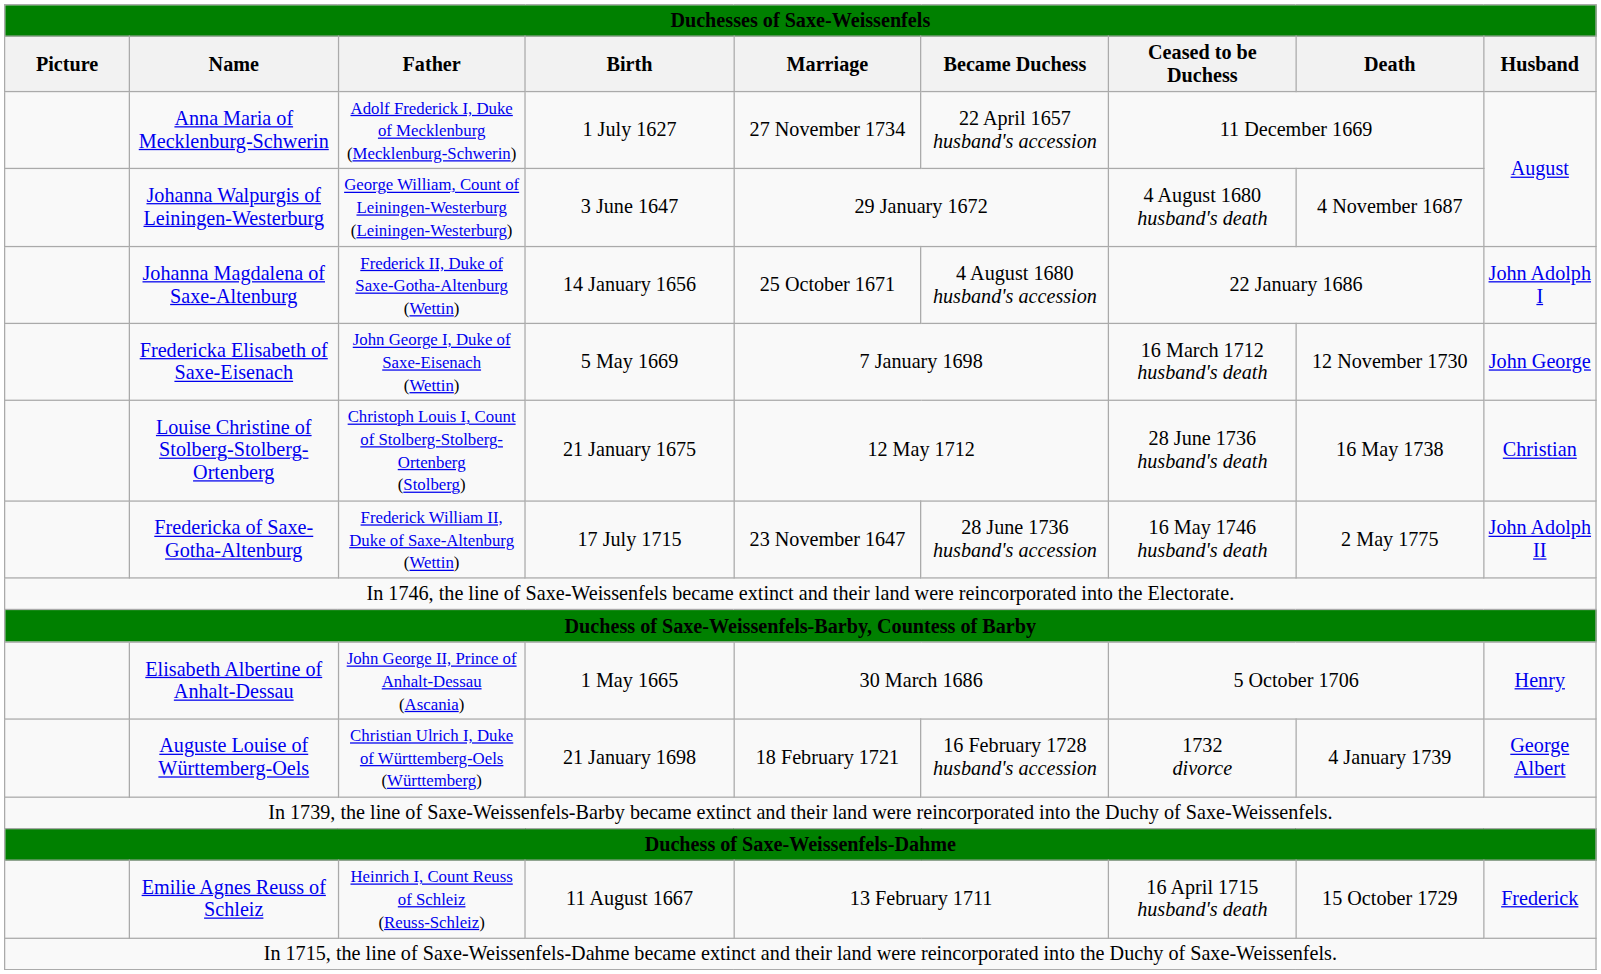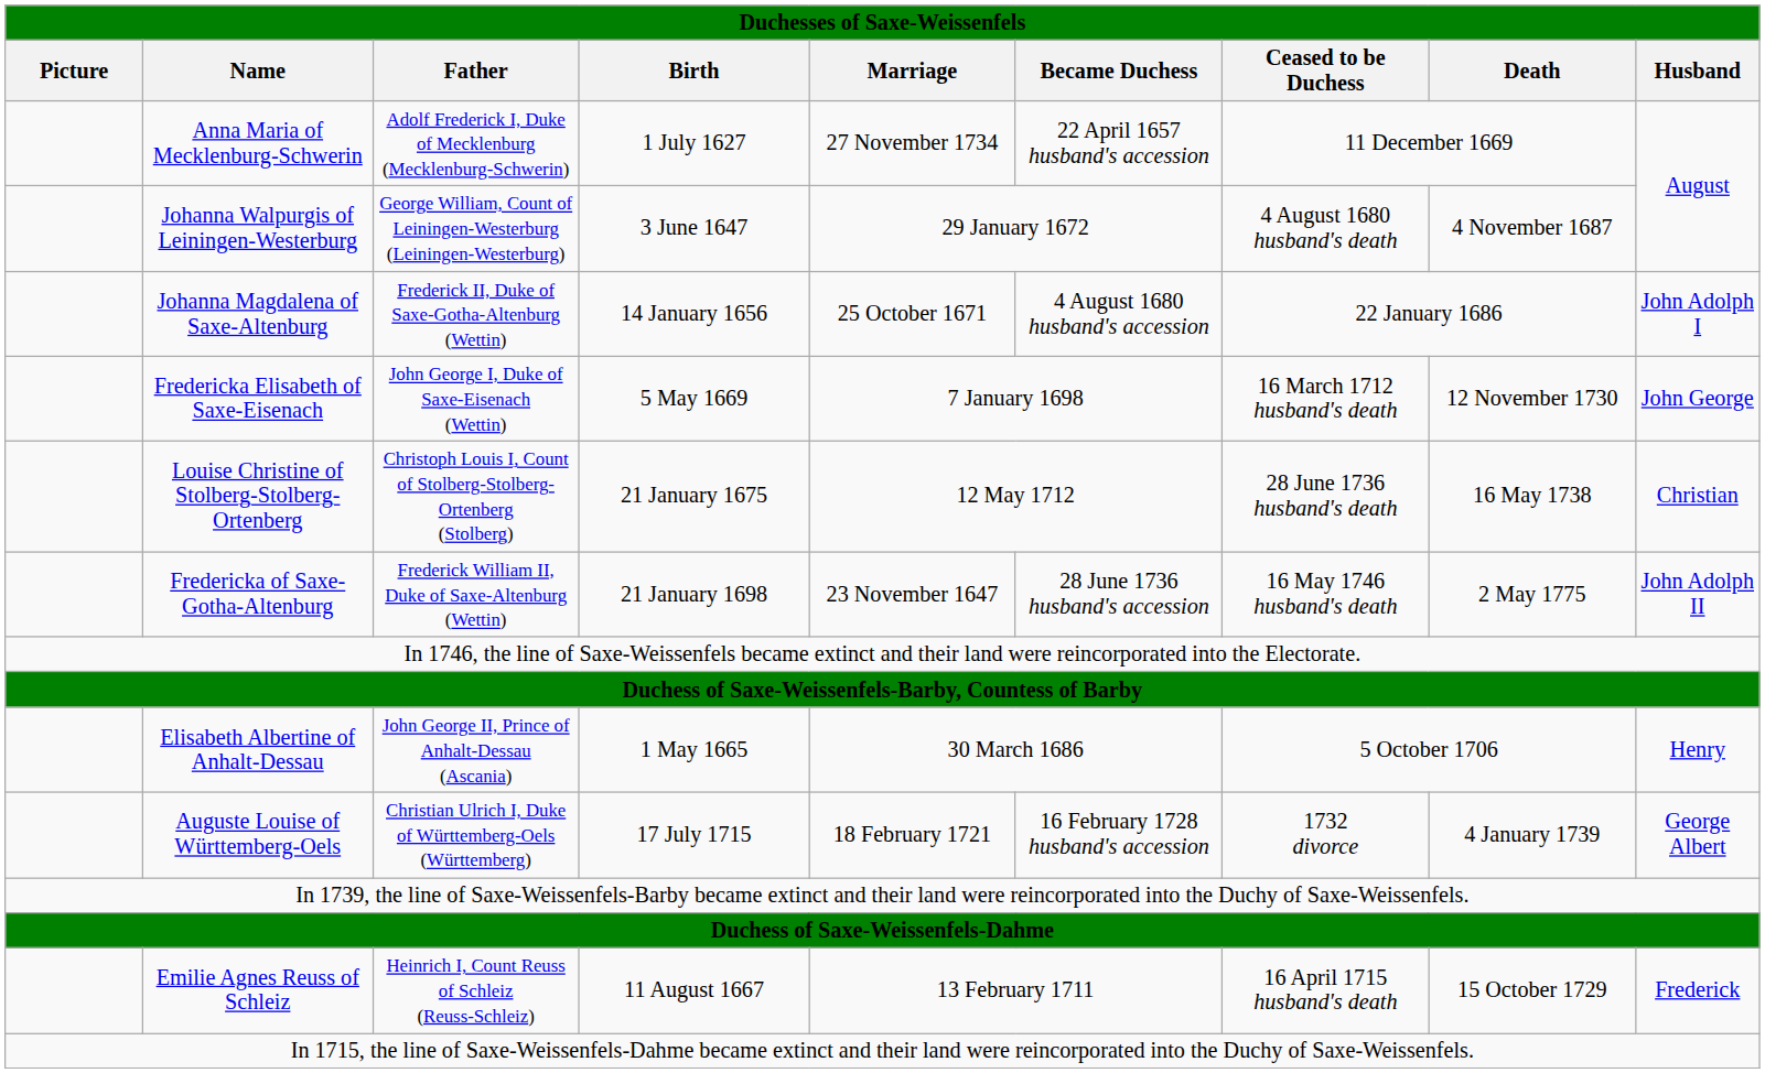Fredericka of Saxe-Gotha-Altenburg | Birth: 17 July 1715 -> 21 January 1698
Auguste Louise of Württemberg-Oels | Birth: 21 January 1698 -> 17 July 1715
